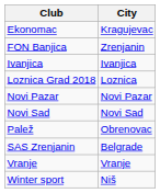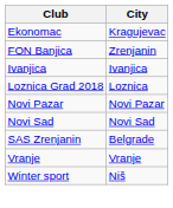- row: Palež | Obrenovac
